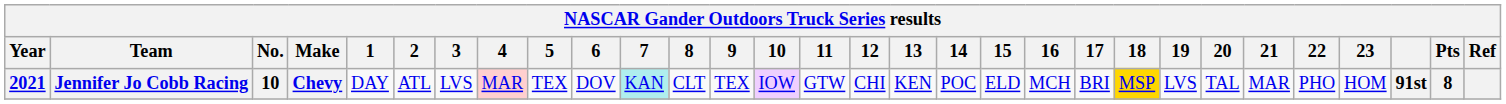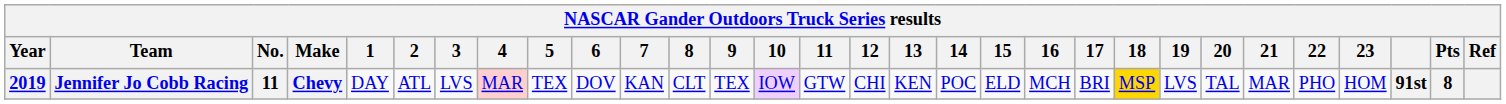Jennifer Jo Cobb Racing | Year: 2021 -> 2019
Jennifer Jo Cobb Racing | No.: 10 -> 11
Jennifer Jo Cobb Racing | 7: paleturquoise background -> no background
